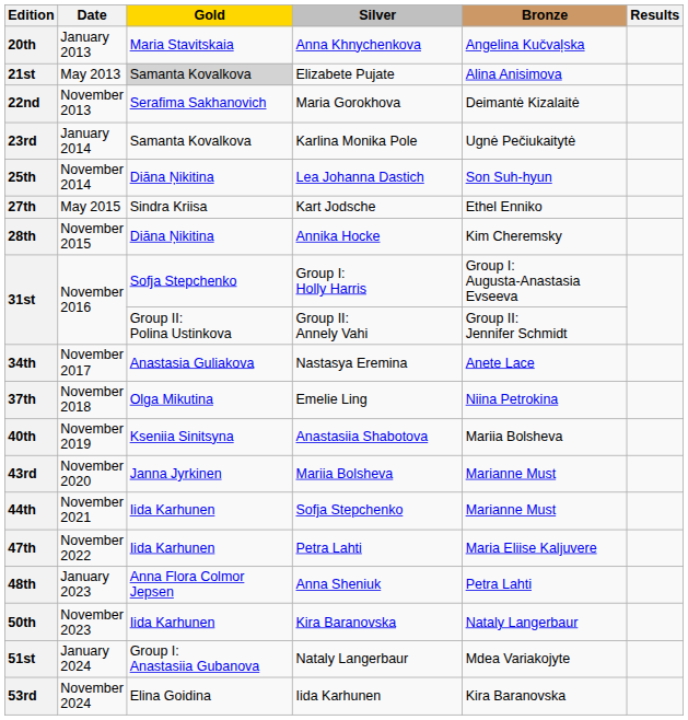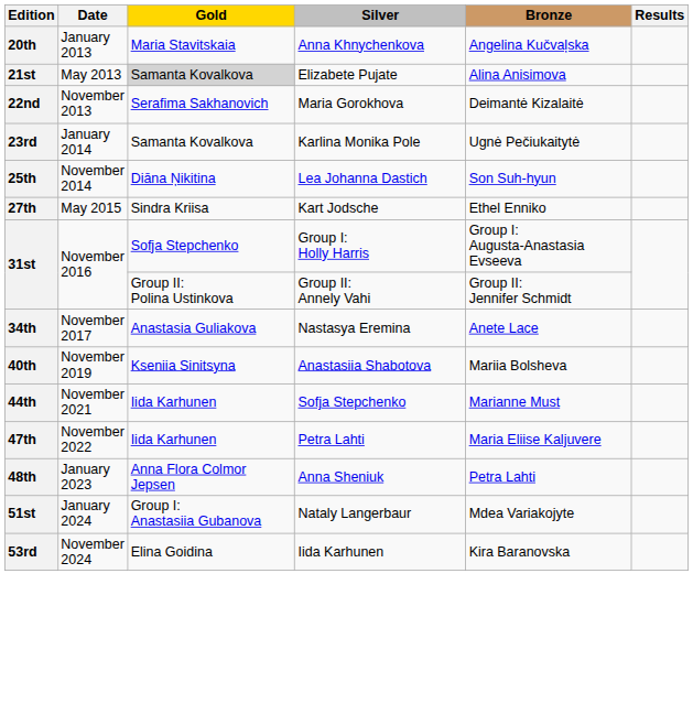- row: 28th | November 2015 | Diāna Ņikitina | Annika Hocke | Kim Cheremsky
- row: 37th | November 2018 | Olga Mikutina | Emelie Ling | Niina Petrokina
- row: 43rd | November 2020 | Janna Jyrkinen | Mariia Bolsheva | Marianne Must
- row: 50th | November 2023 | Iida Karhunen | Kira Baranovska | Nataly Langerbaur
